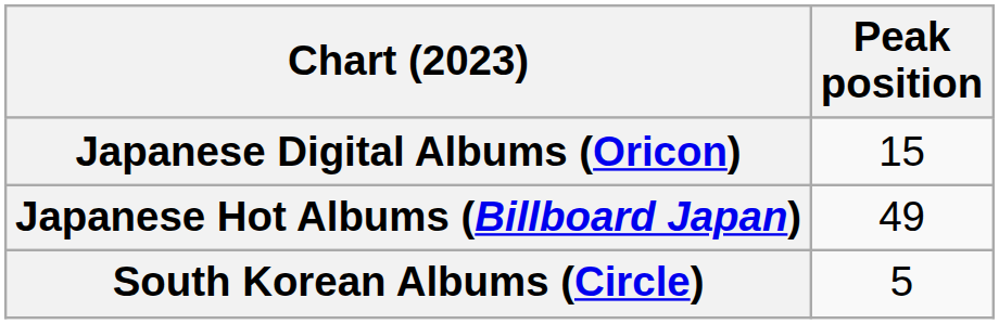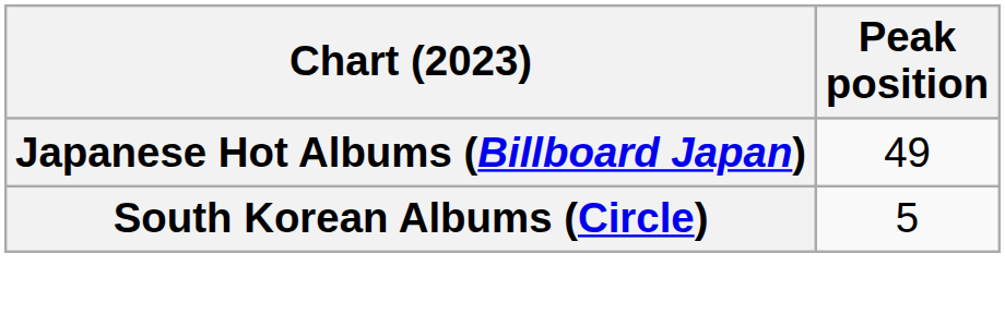- row: Japanese Digital Albums (Oricon) | 15
